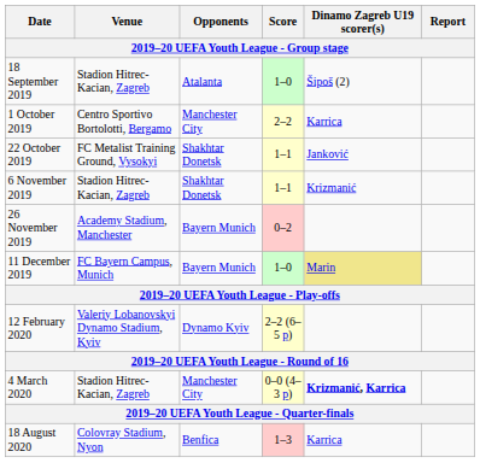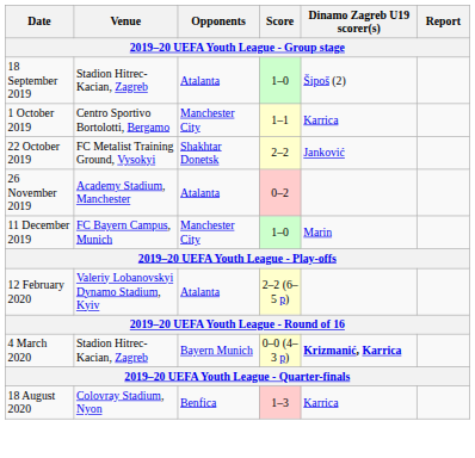1 October 2019 | Score: 2–2 -> 1–1
22 October 2019 | Score: 1–1 -> 2–2
- row: 6 November 2019 | Stadion Hitrec-Kacian, Zagreb | Shakhtar Donetsk | 1–1 | Krizmanić
26 November 2019 | Opponents: Bayern Munich -> Atalanta
11 December 2019 | Opponents: Bayern Munich -> Manchester City
11 December 2019 | Dinamo Zagreb U19 scorer(s): khaki background -> no background
12 February 2020 | Opponents: Dynamo Kyiv -> Atalanta
4 March 2020 | Opponents: Manchester City -> Bayern Munich
